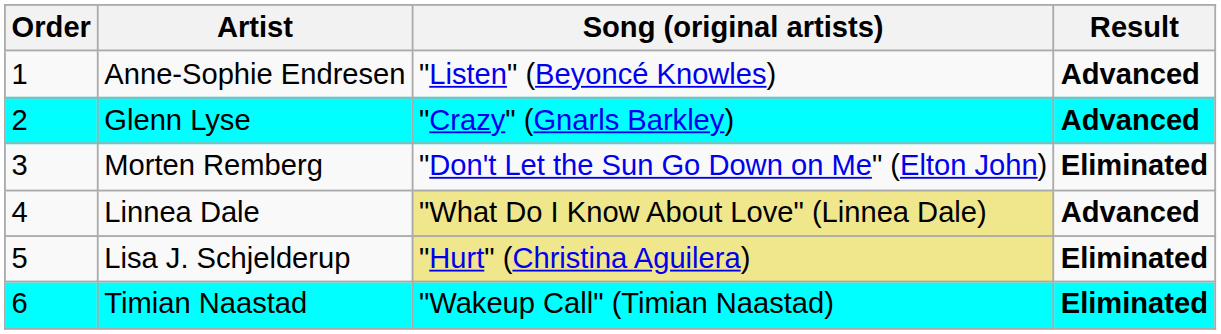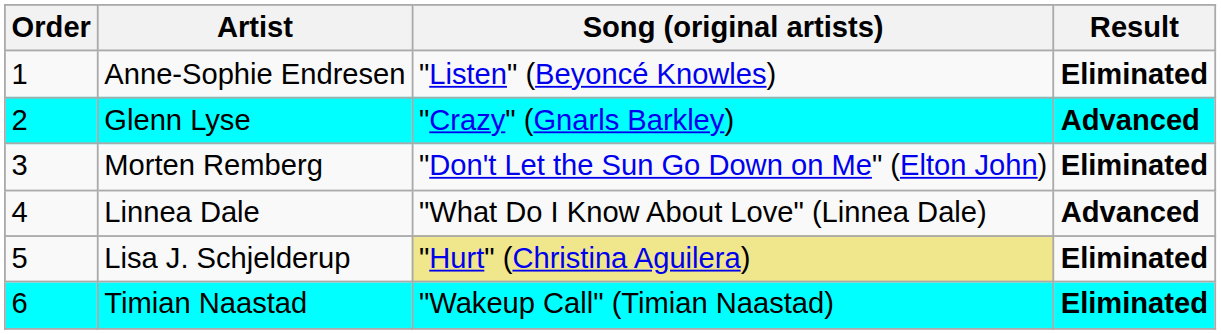Anne-Sophie Endresen | Result: Advanced -> Eliminated
Linnea Dale | Song (original artists): khaki background -> no background
